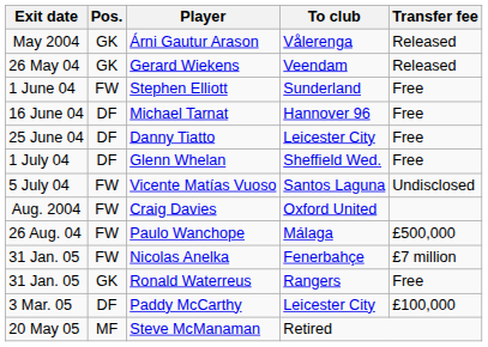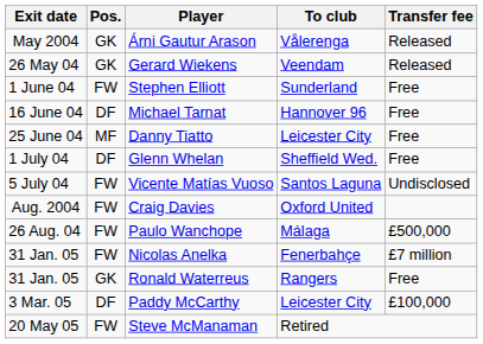Danny Tiatto | Pos.: DF -> MF
Steve McManaman | Pos.: MF -> FW
